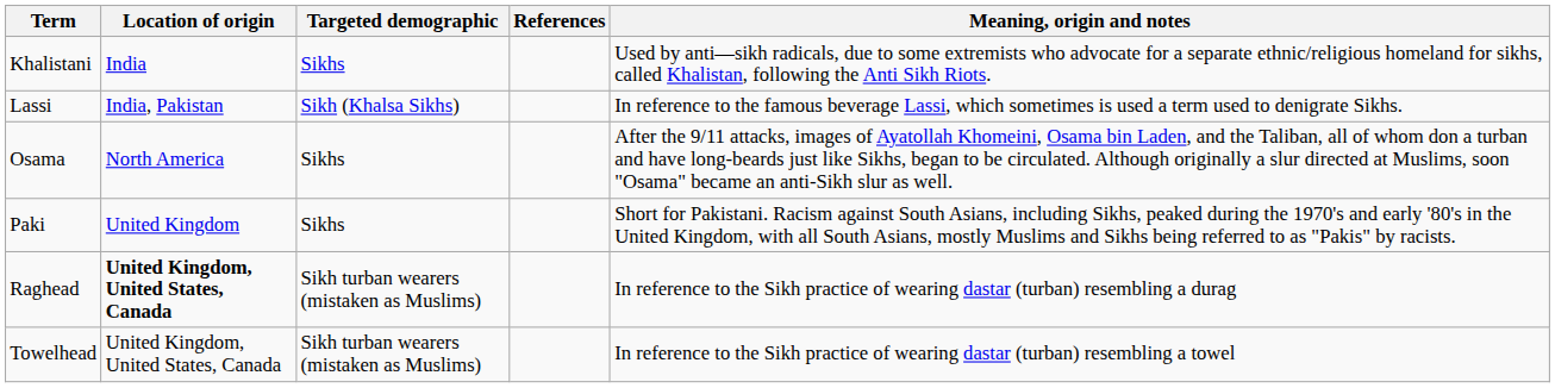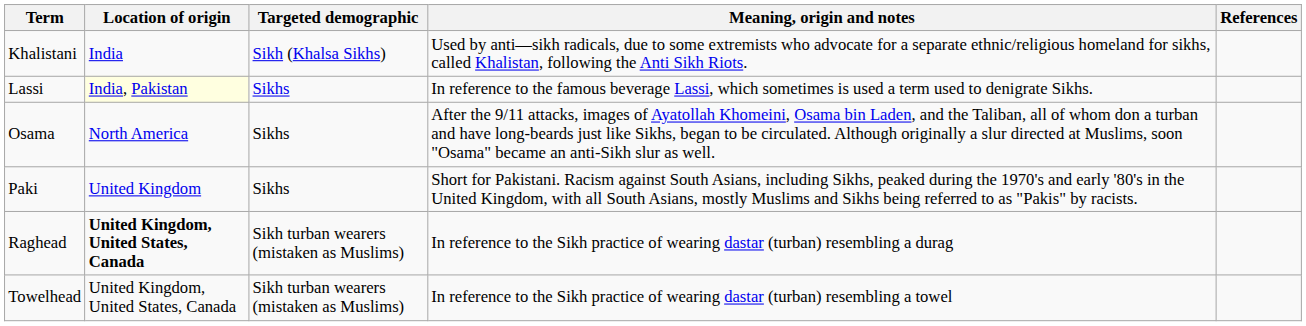columns swapped: Meaning, origin and notes <-> References
Khalistani | Targeted demographic: Sikhs -> Sikh (Khalsa Sikhs)
Lassi | Location of origin: no background -> lightyellow background
Lassi | Targeted demographic: Sikh (Khalsa Sikhs) -> Sikhs
